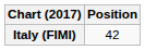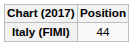Italy (FIMI) | Position: 42 -> 44
